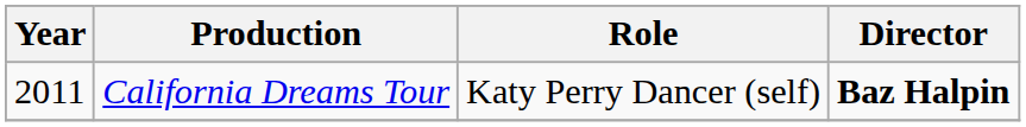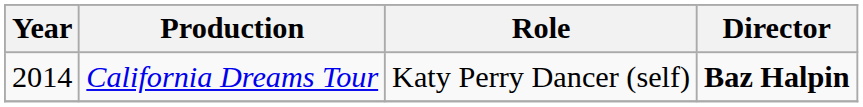California Dreams Tour | Year: 2011 -> 2014
